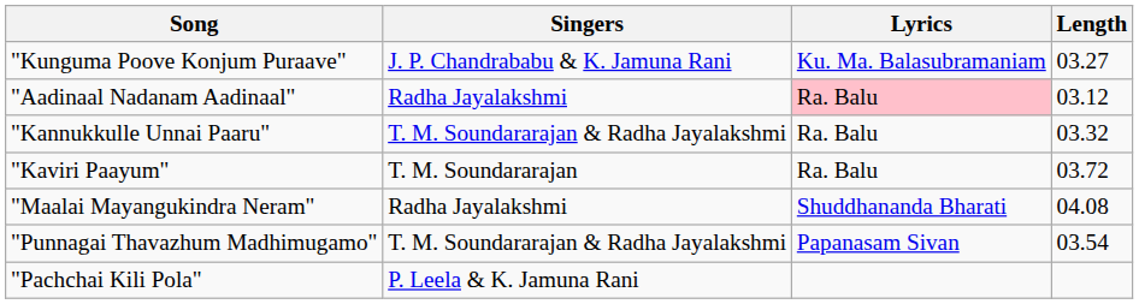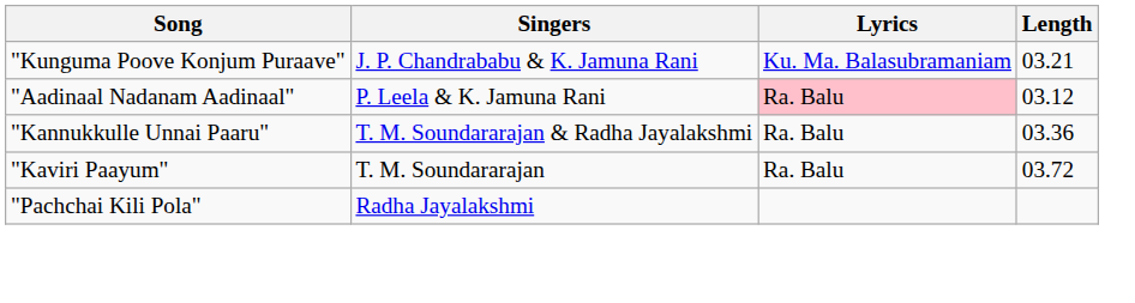"Kunguma Poove Konjum Puraave" | Length: 03.27 -> 03.21
"Aadinaal Nadanam Aadinaal" | Singers: Radha Jayalakshmi -> P. Leela & K. Jamuna Rani
"Kannukkulle Unnai Paaru" | Length: 03.32 -> 03.36
- row: "Maalai Mayangukindra Neram" | Radha Jayalakshmi | Shuddhananda Bharati | 04.08
- row: "Punnagai Thavazhum Madhimugamo" | T. M. Soundararajan & Radha Jayalakshmi | Papanasam Sivan | 03.54
"Pachchai Kili Pola" | Singers: P. Leela & K. Jamuna Rani -> Radha Jayalakshmi
